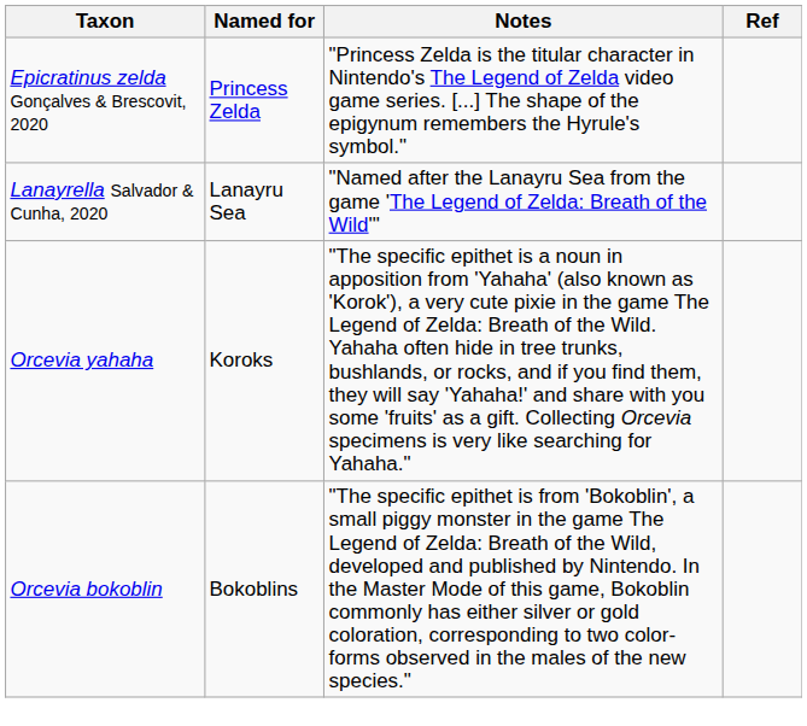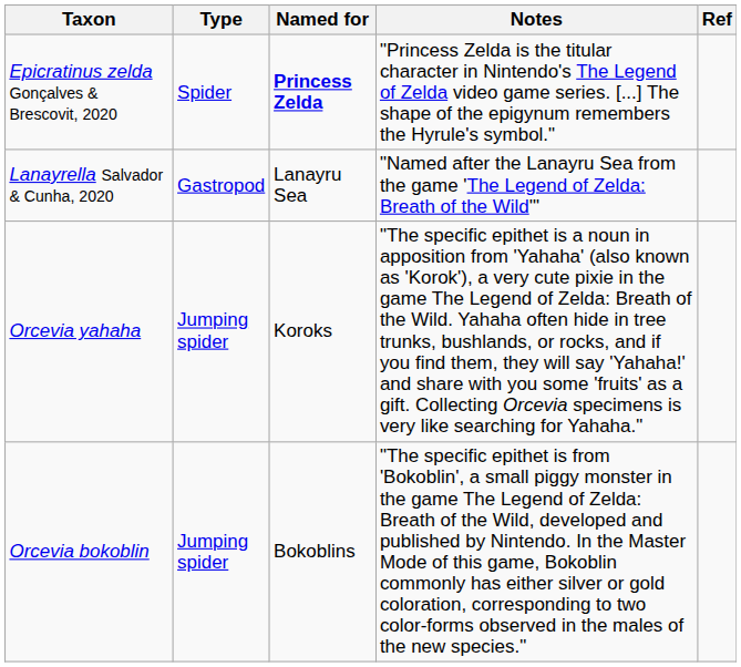+ column: Type | Spider | Gastropod | Jumping spider | Jumping spider
Epicratinus zelda Gonçalves & Brescovit, 2020 | Named for: normal -> bold
